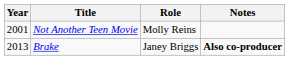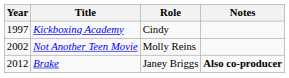+ row: 1997 | Kickboxing Academy | Cindy
Not Another Teen Movie | Year: 2001 -> 2002
Brake | Year: 2013 -> 2012
